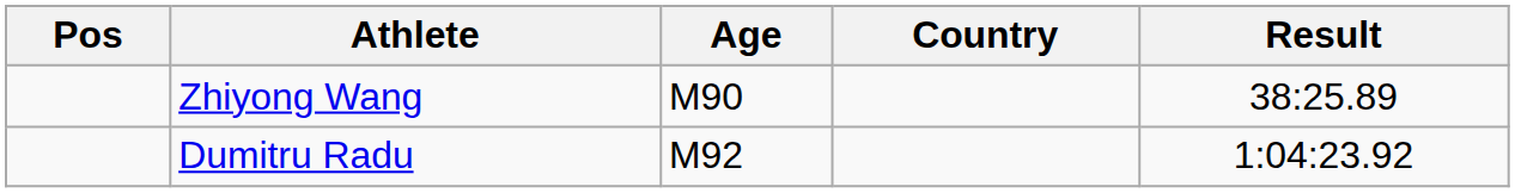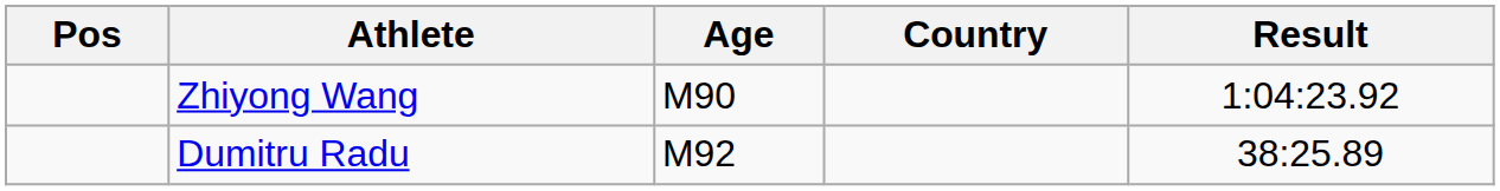Zhiyong Wang | Result: 38:25.89 -> 1:04:23.92
Dumitru Radu | Result: 1:04:23.92 -> 38:25.89
